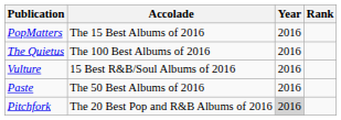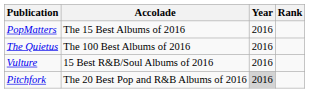- row: Paste | The 50 Best Albums of 2016 | 2016
